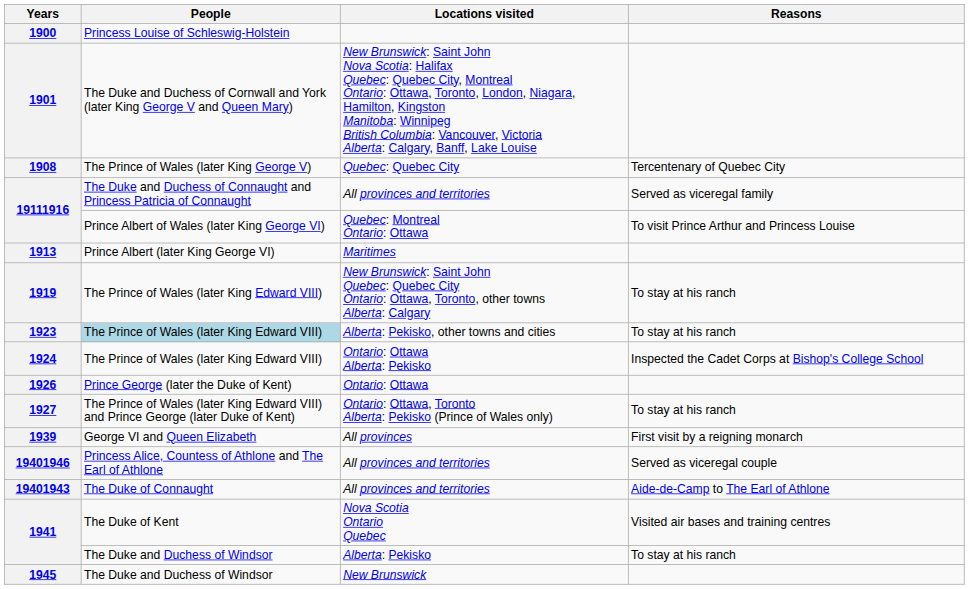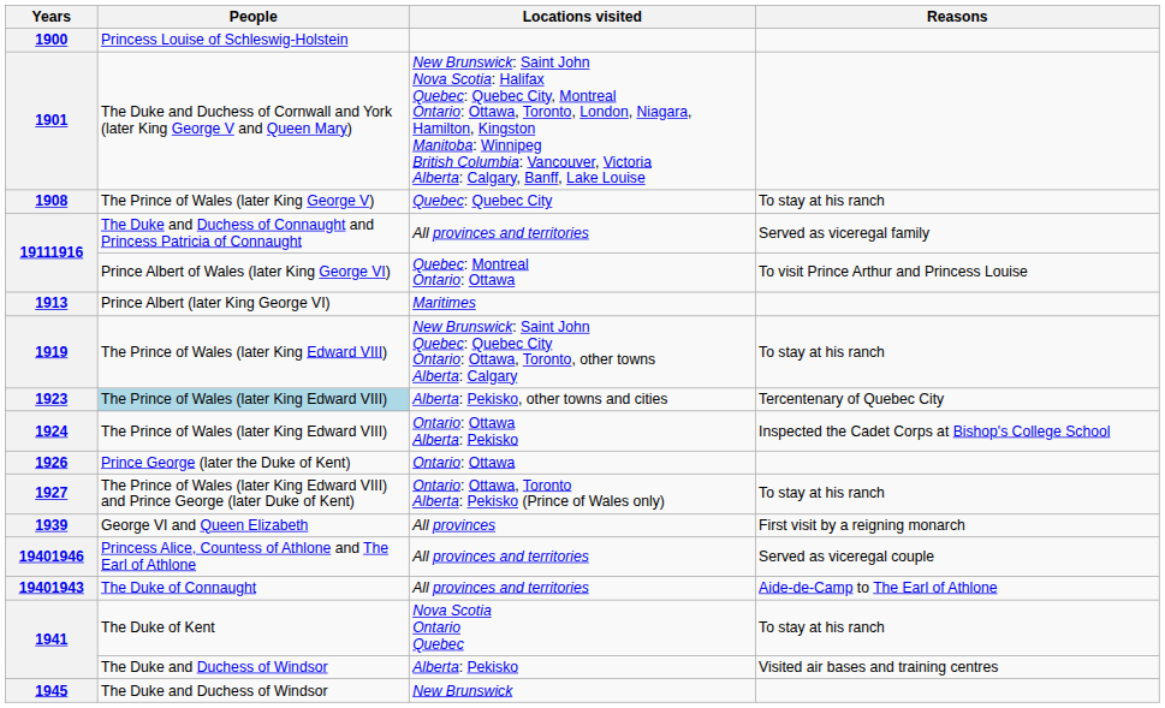1908 | Reasons: Tercentenary of Quebec City -> To stay at his ranch
1923 | Reasons: To stay at his ranch -> Tercentenary of Quebec City
1941 / Nova Scotia Ontario Quebec | Reasons: Visited air bases and training centres -> To stay at his ranch
1941 / Alberta: Pekisko | Reasons: To stay at his ranch -> Visited air bases and training centres
